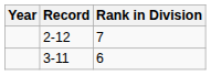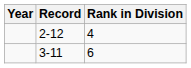2-12 | Rank in Division: 7 -> 4
